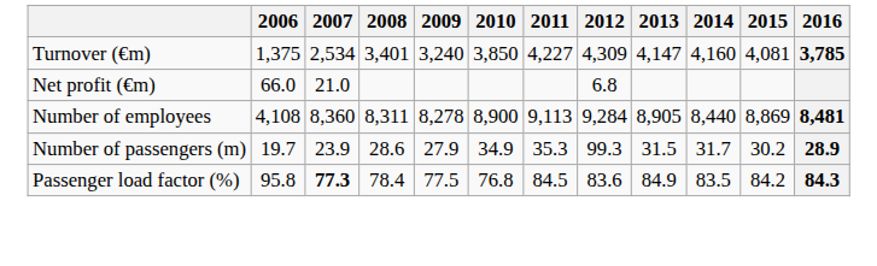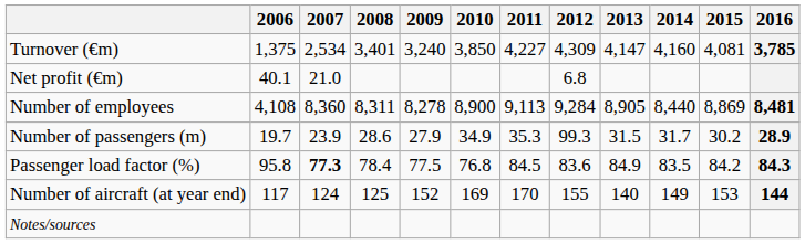Net profit (€m) | 2006: 66.0 -> 40.1
+ row: Number of aircraft (at year end) | 117 | 124 | 125 | 152 | 169 | 170 | 155 | 140 | 149 | 153 | 144
+ row: Notes/sources
